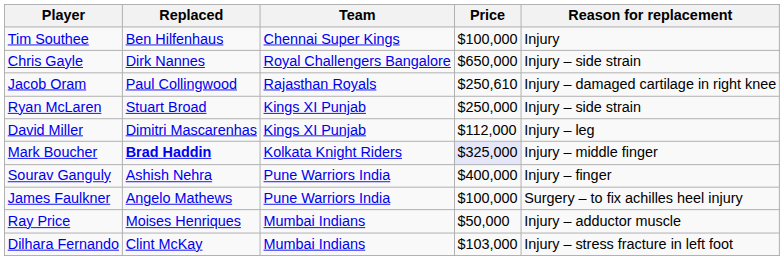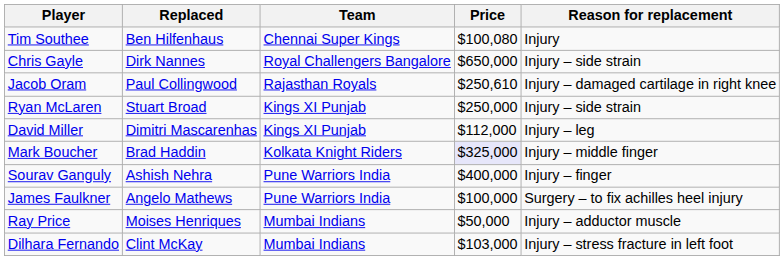Tim Southee | Price: $100,000 -> $100,080
Mark Boucher | Replaced: bold -> normal
